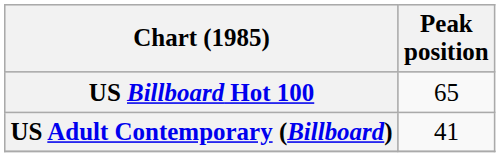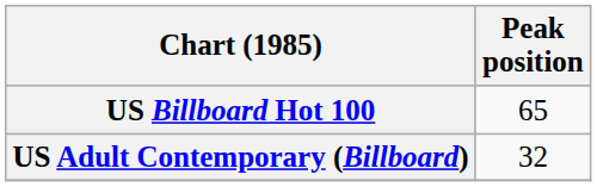US Adult Contemporary (Billboard) | Peak position: 41 -> 32
